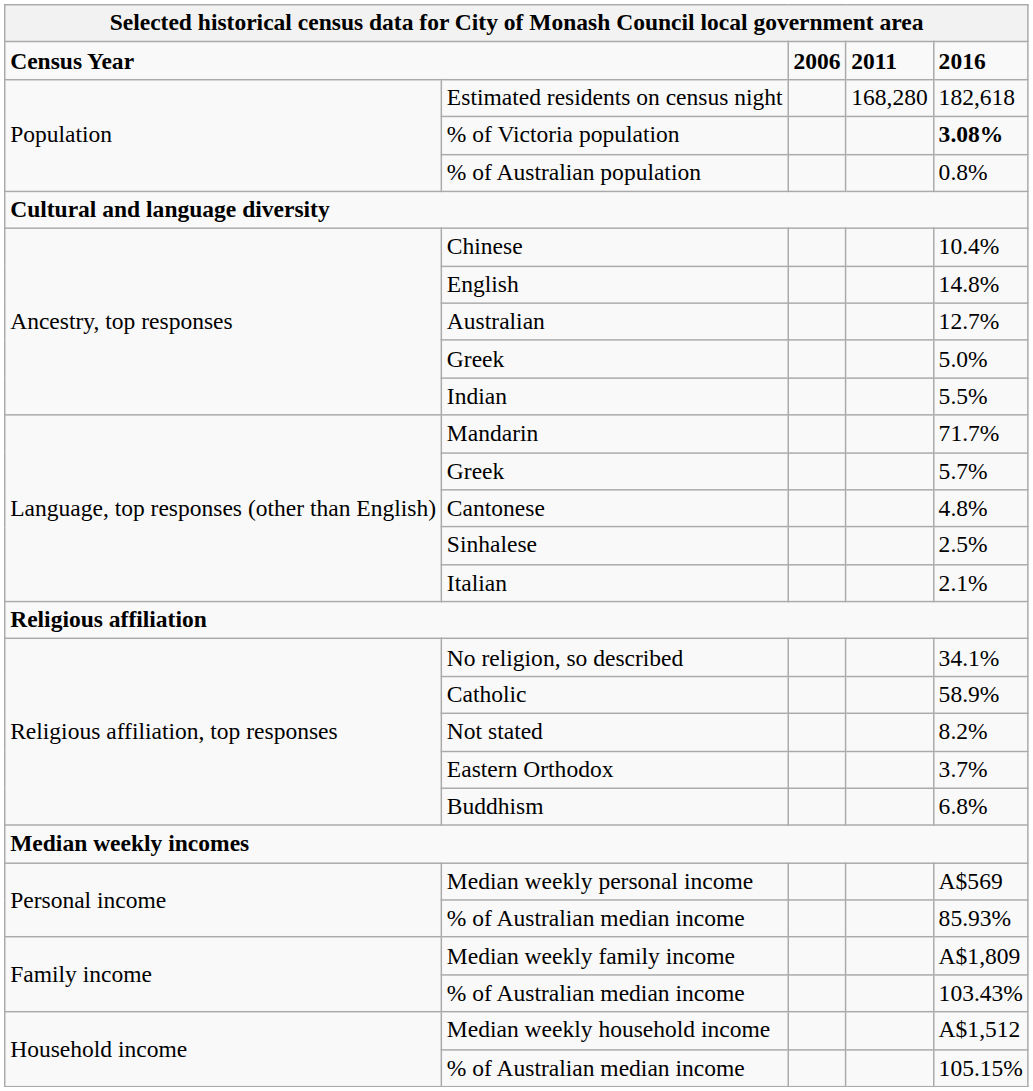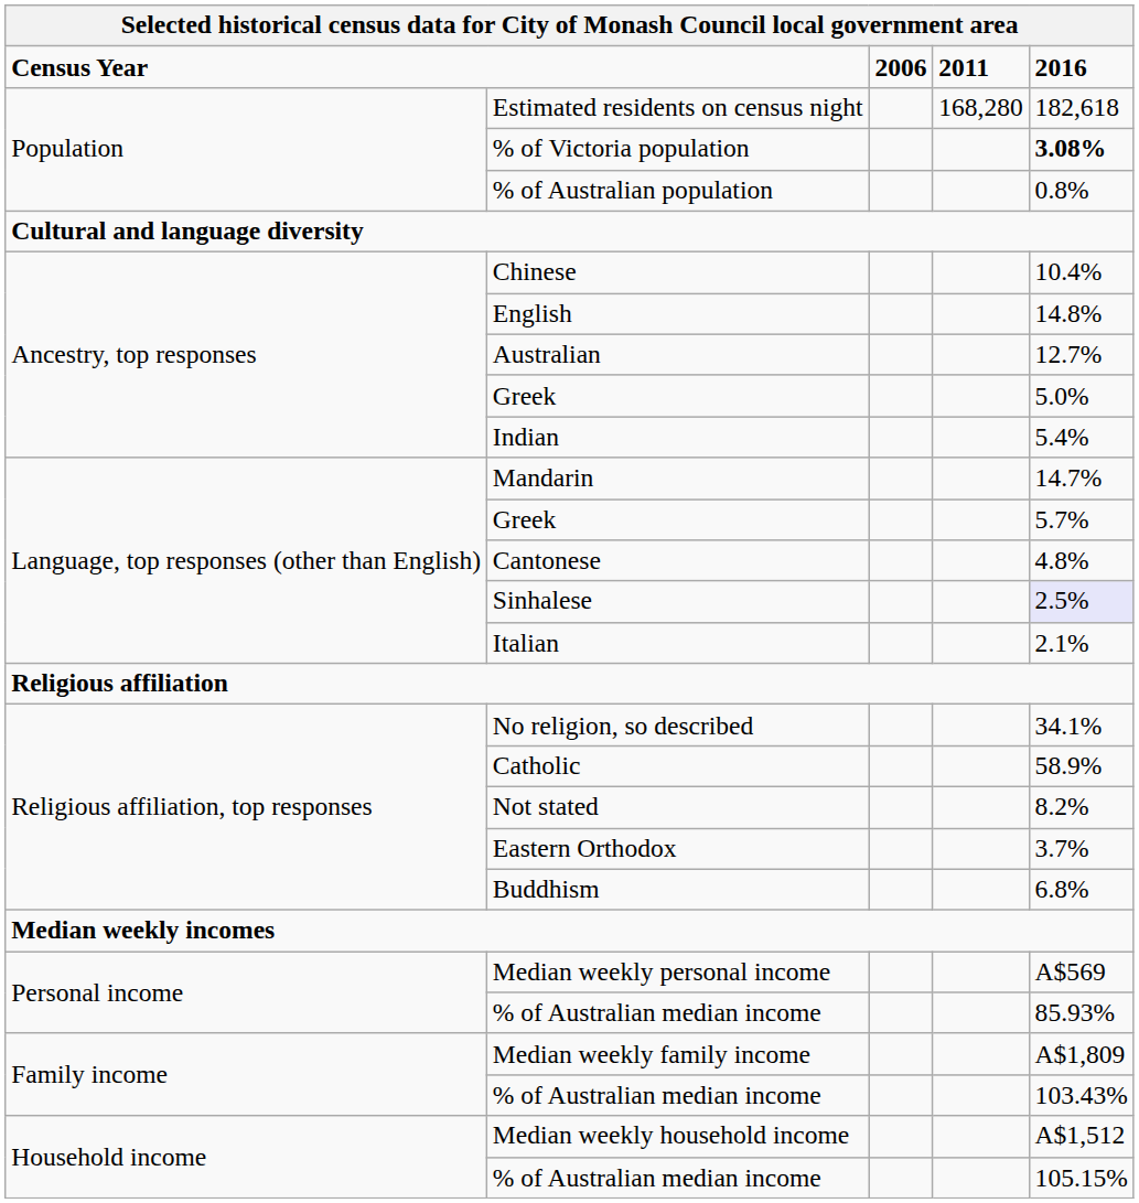Indian | 2016: 5.5% -> 5.4%
Mandarin | 2016: 71.7% -> 14.7%
Sinhalese | 2016: no background -> lavender background
